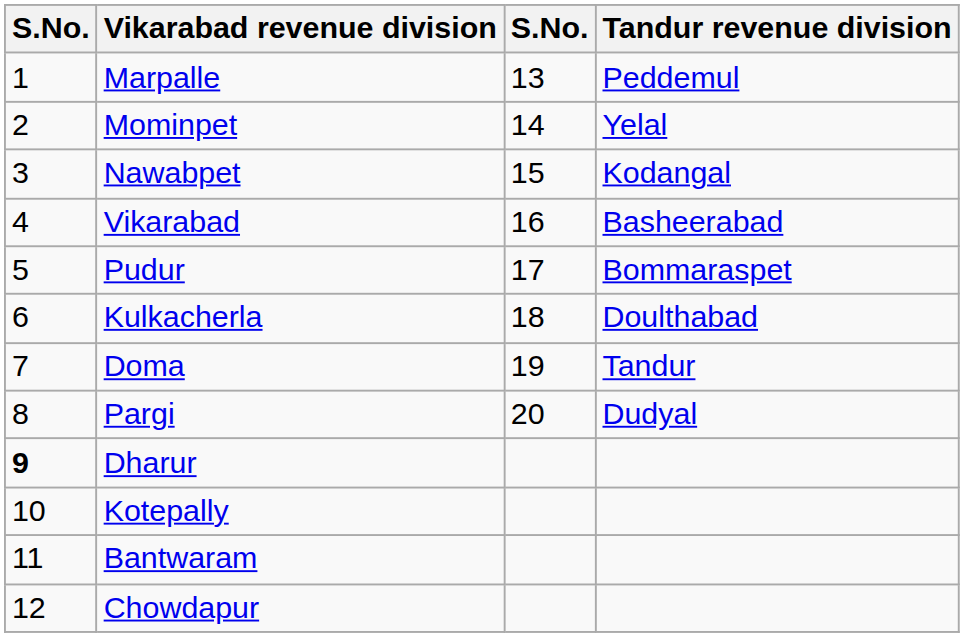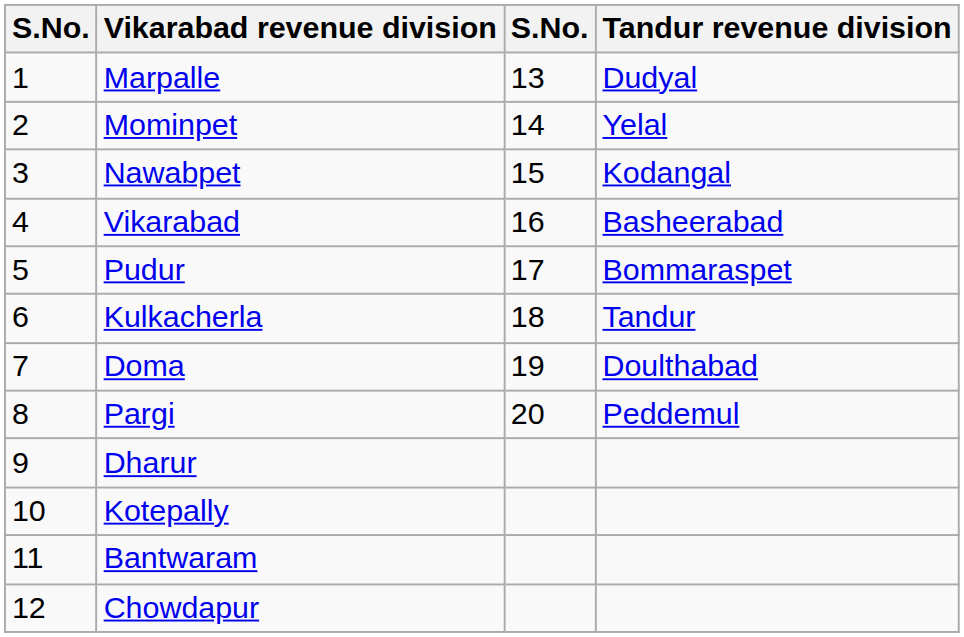Marpalle | Tandur revenue division: Peddemul -> Dudyal
Kulkacherla | Tandur revenue division: Doulthabad -> Tandur
Doma | Tandur revenue division: Tandur -> Doulthabad
Pargi | Tandur revenue division: Dudyal -> Peddemul
Dharur | column 1: bold -> normal
